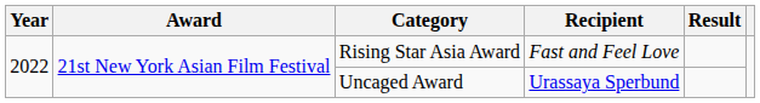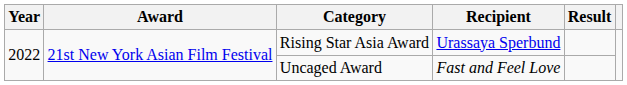Rising Star Asia Award | Recipient: Fast and Feel Love -> Urassaya Sperbund
Uncaged Award | Recipient: Urassaya Sperbund -> Fast and Feel Love
